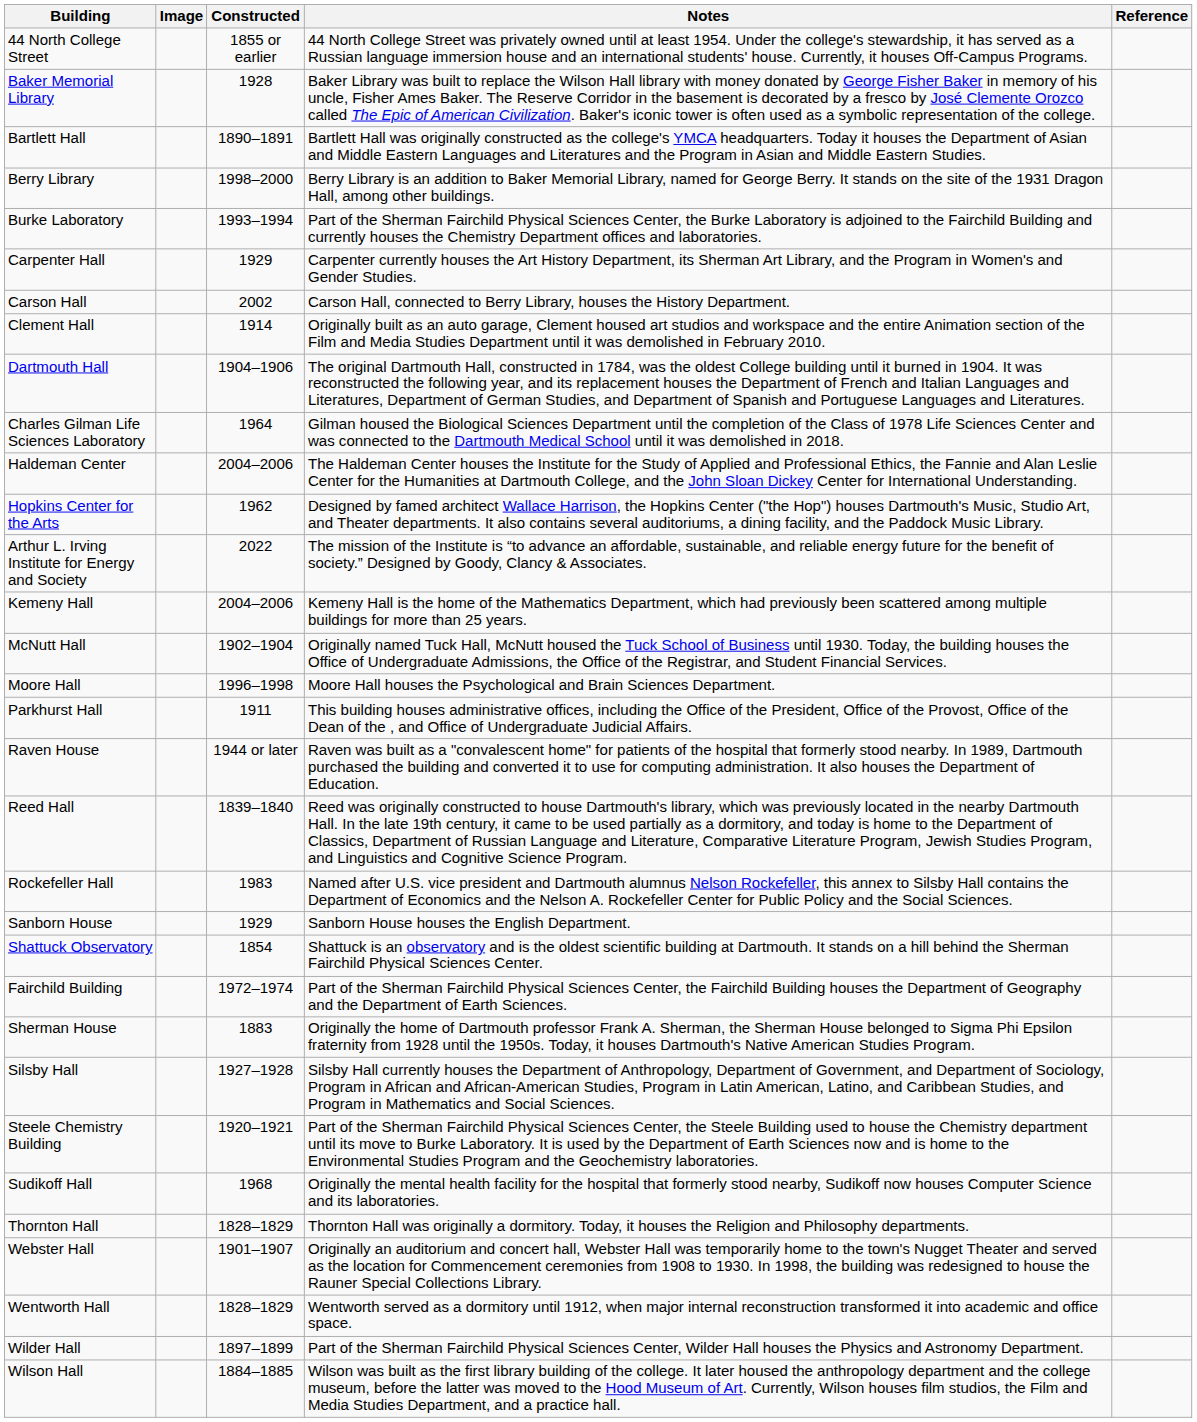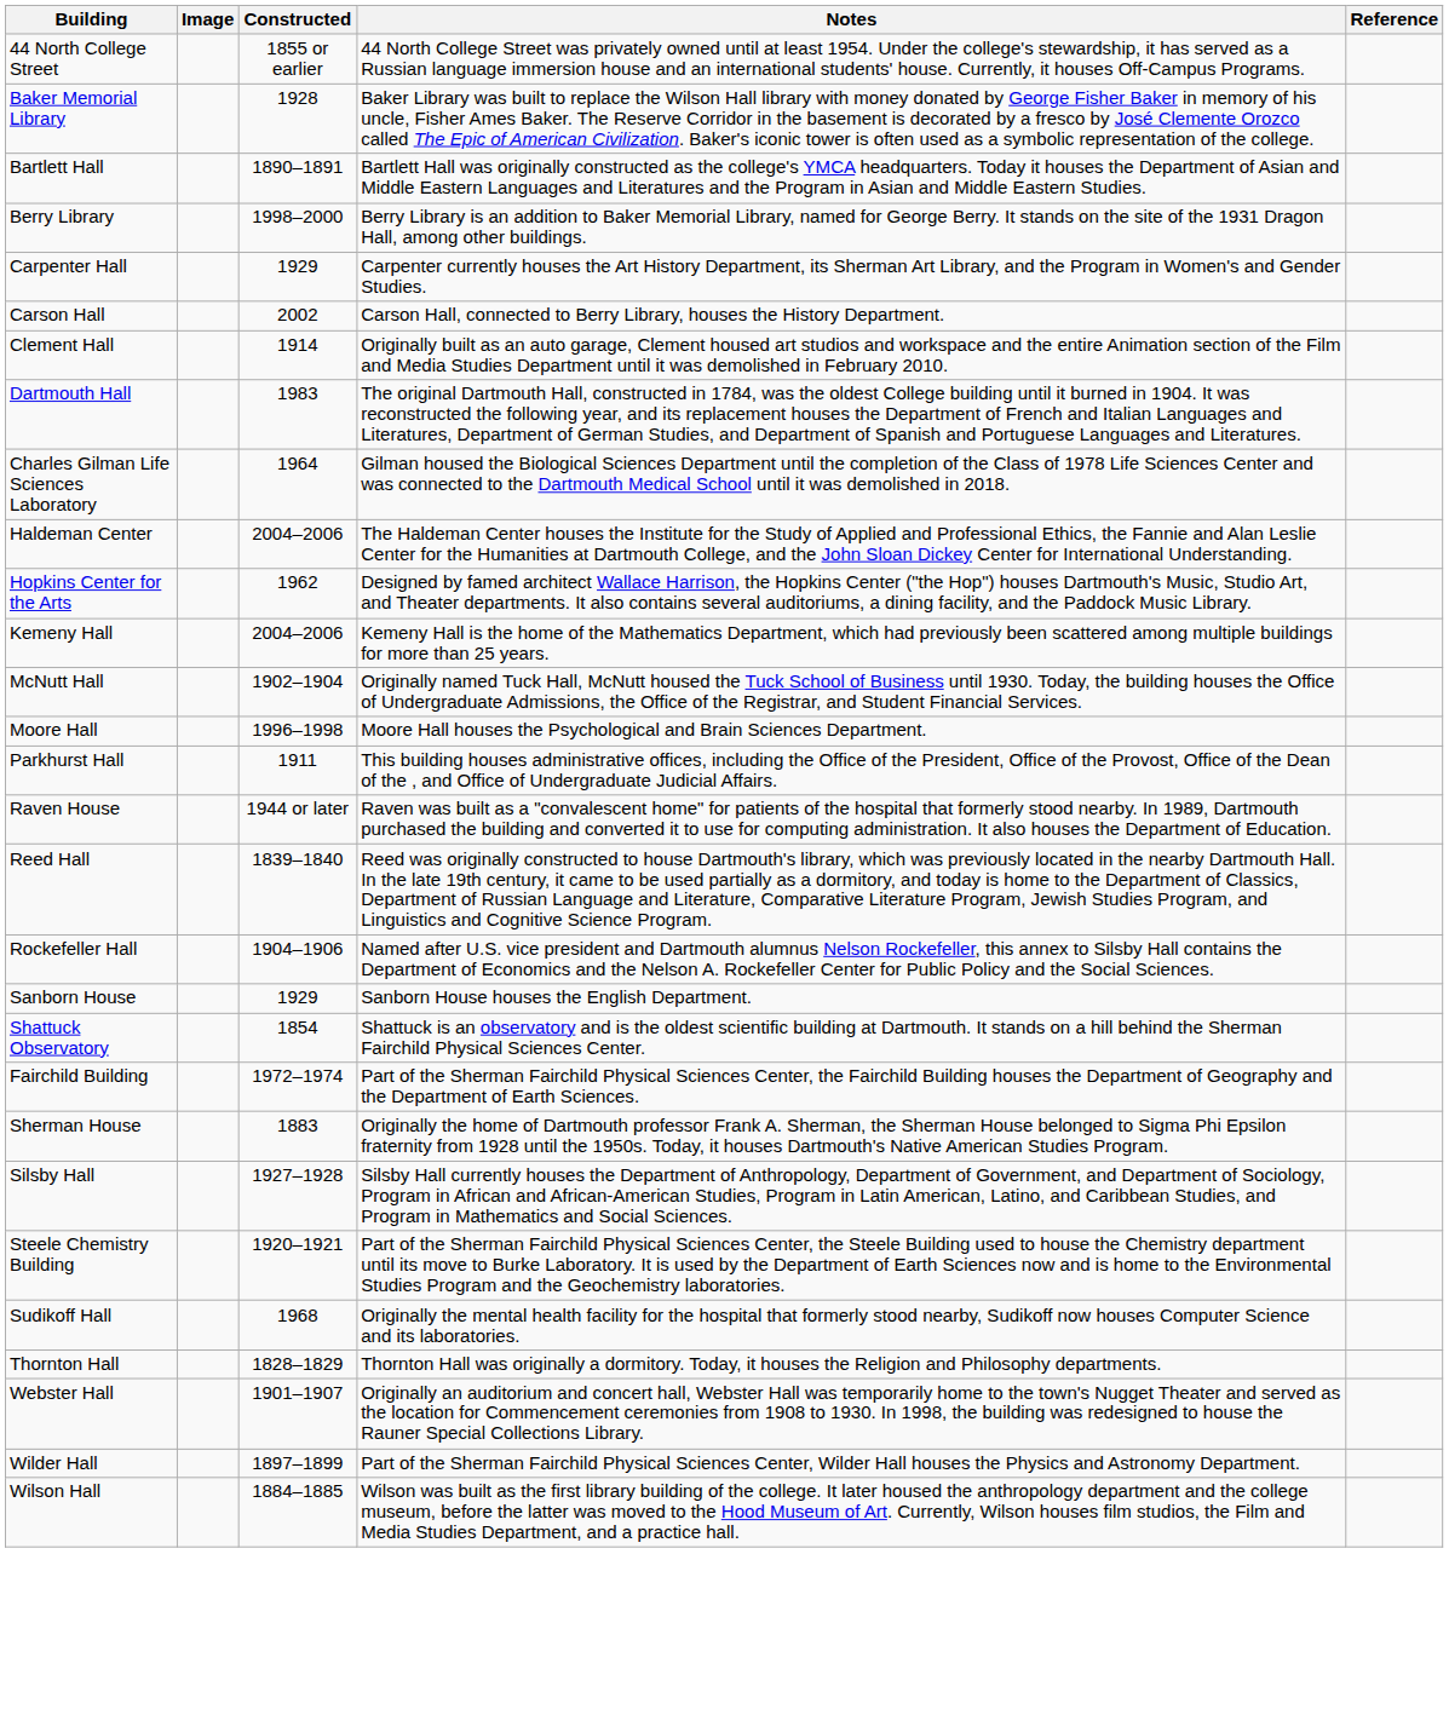- row: Burke Laboratory | 1993–1994 | Part of the Sherman Fairchild Physical Sciences Center, the Burke Laboratory is adjoined to the Fairchild Building and currently houses the Chemistry Department offices and laboratories.
Dartmouth Hall | Constructed: 1904–1906 -> 1983
- row: Arthur L. Irving Institute for Energy and Society | 2022 | The mission of the Institute is “to advance an affordable, sustainable, and reliable energy future for the benefit of society.” Designed by Goody, Clancy & Associates.
Rockefeller Hall | Constructed: 1983 -> 1904–1906
- row: Wentworth Hall | 1828–1829 | Wentworth served as a dormitory until 1912, when major internal reconstruction transformed it into academic and office space.
